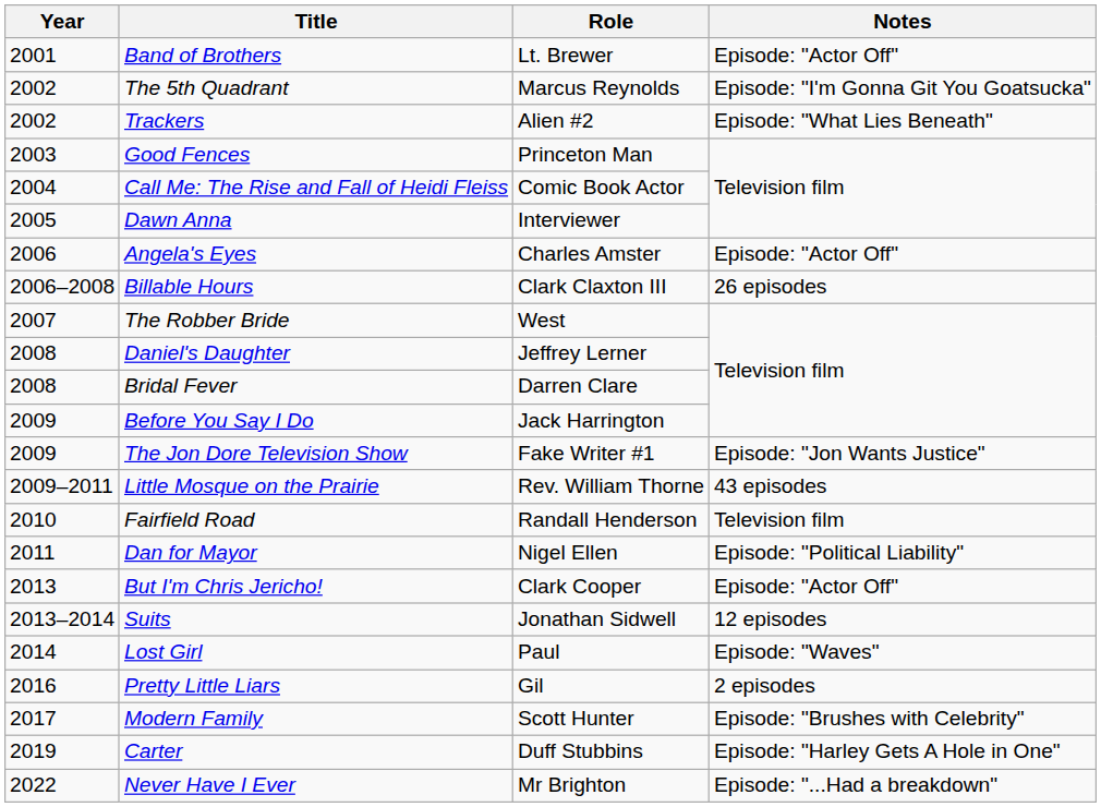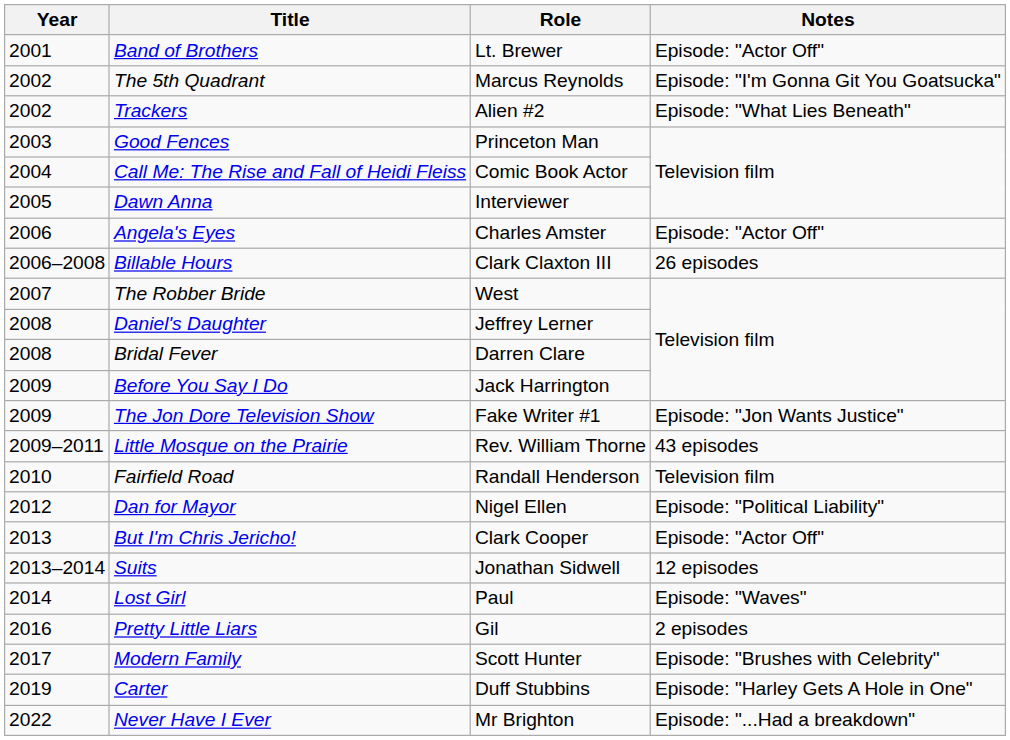Dan for Mayor | Year: 2011 -> 2012
